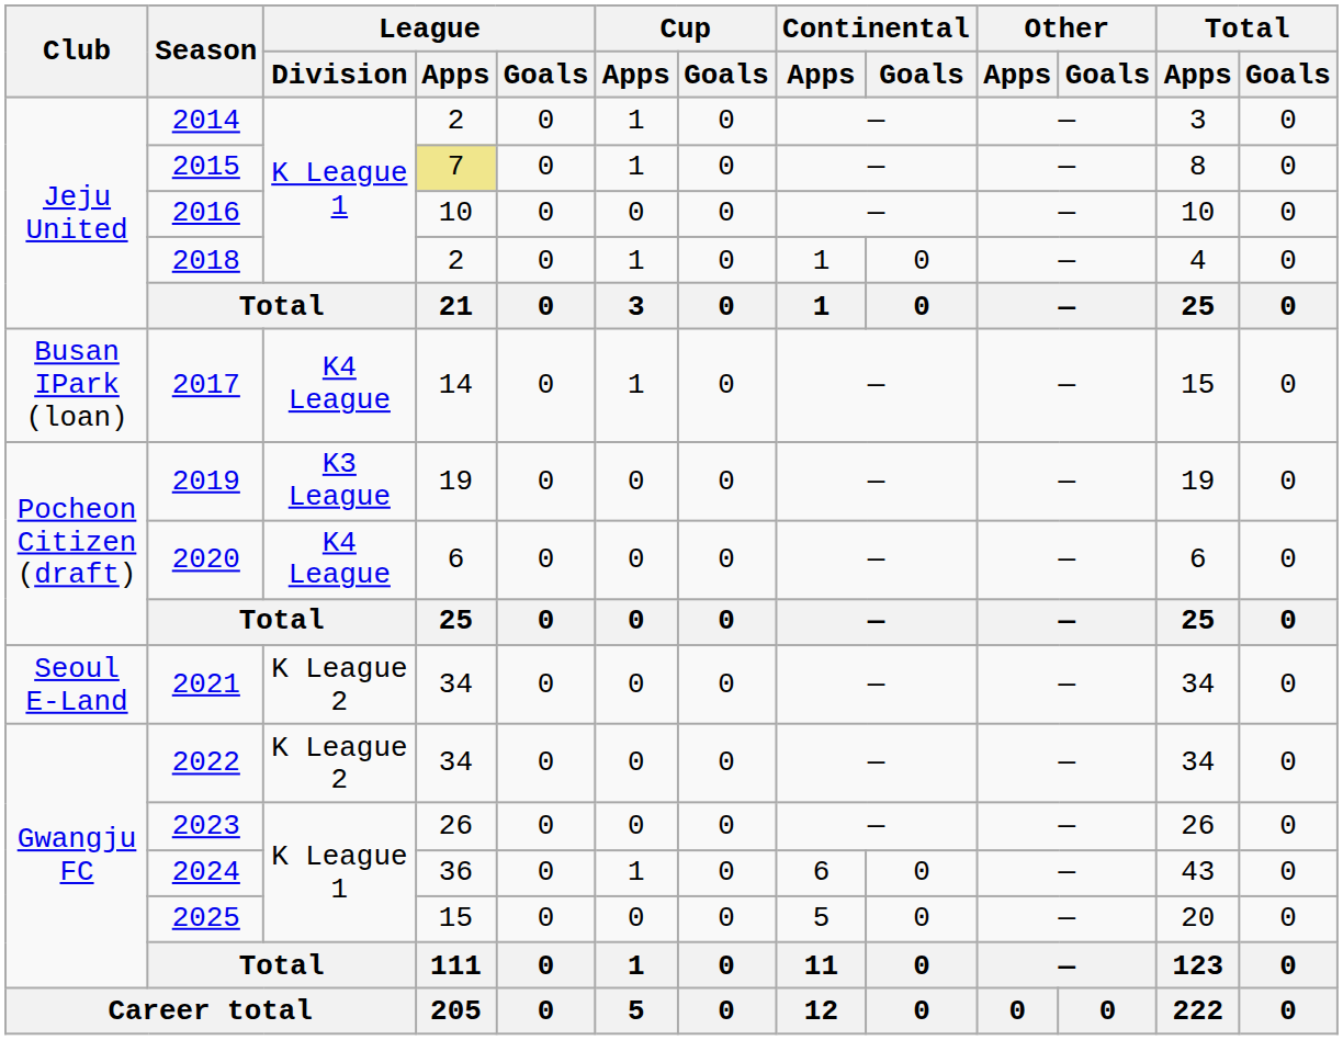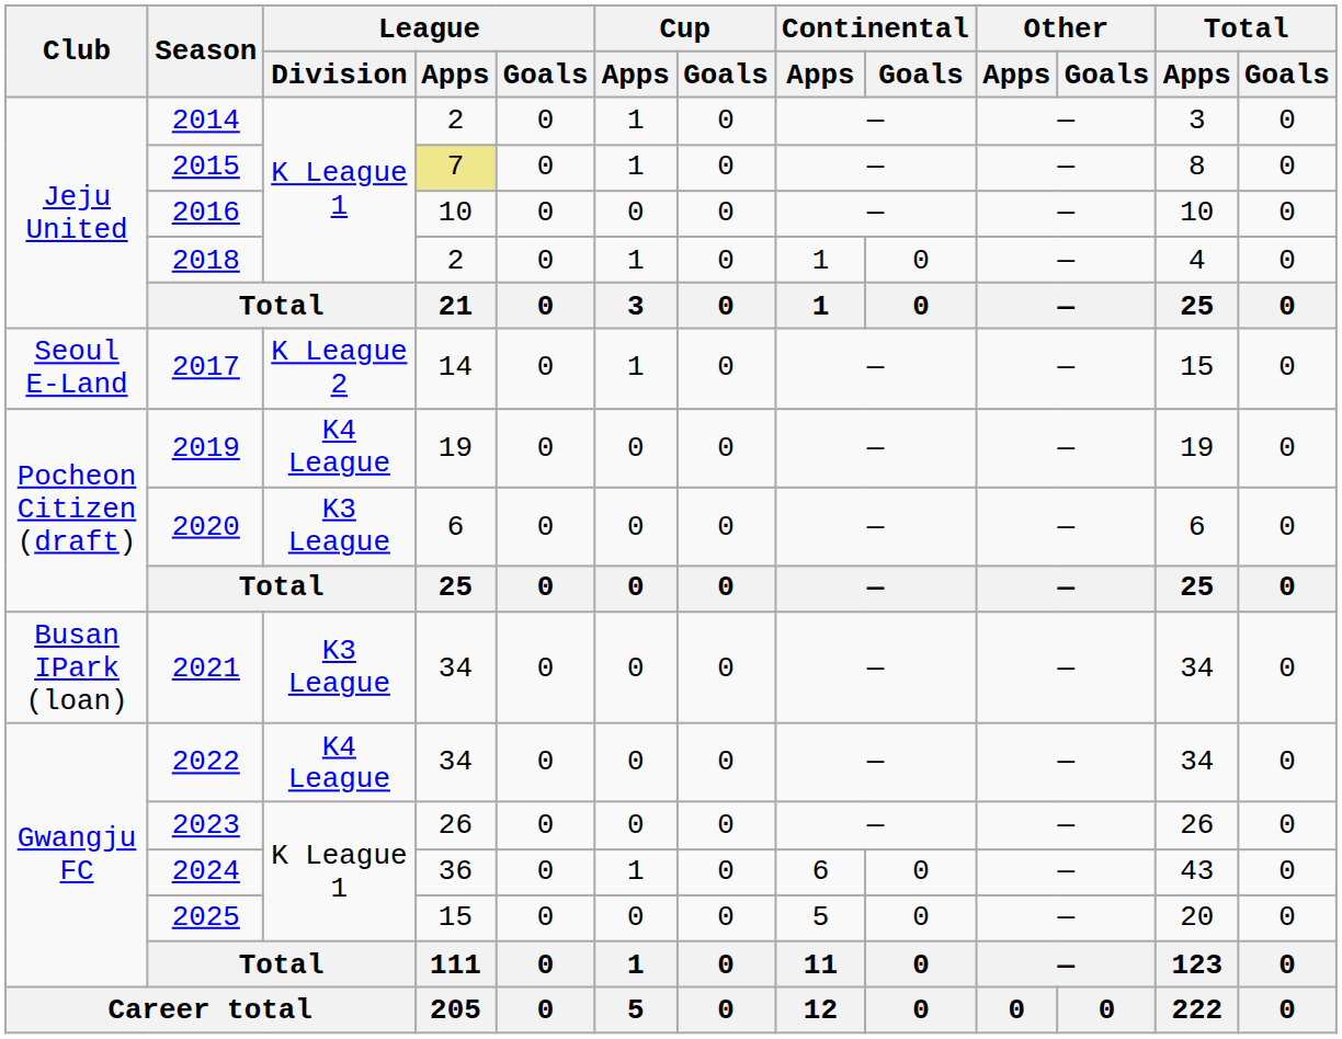2017 | Club: Busan IPark (loan) -> Seoul E-Land
2017 | League / Division: K4 League -> K League 2
2019 | League / Division: K3 League -> K4 League
2020 | League / Division: K4 League -> K3 League
2021 | Club: Seoul E-Land -> Busan IPark (loan)
2021 | League / Division: K League 2 -> K3 League
2022 | League / Division: K League 2 -> K4 League
